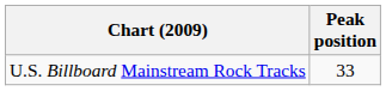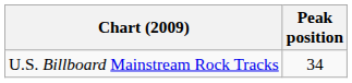U.S. Billboard Mainstream Rock Tracks | Peak position: 33 -> 34
